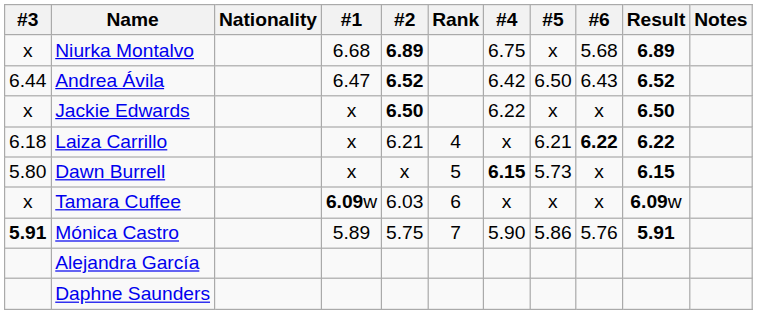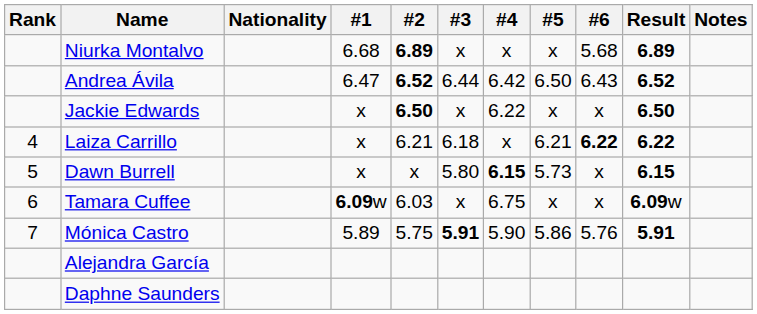columns swapped: Rank <-> #3
Niurka Montalvo | #4: 6.75 -> x
Tamara Cuffee | #4: x -> 6.75
